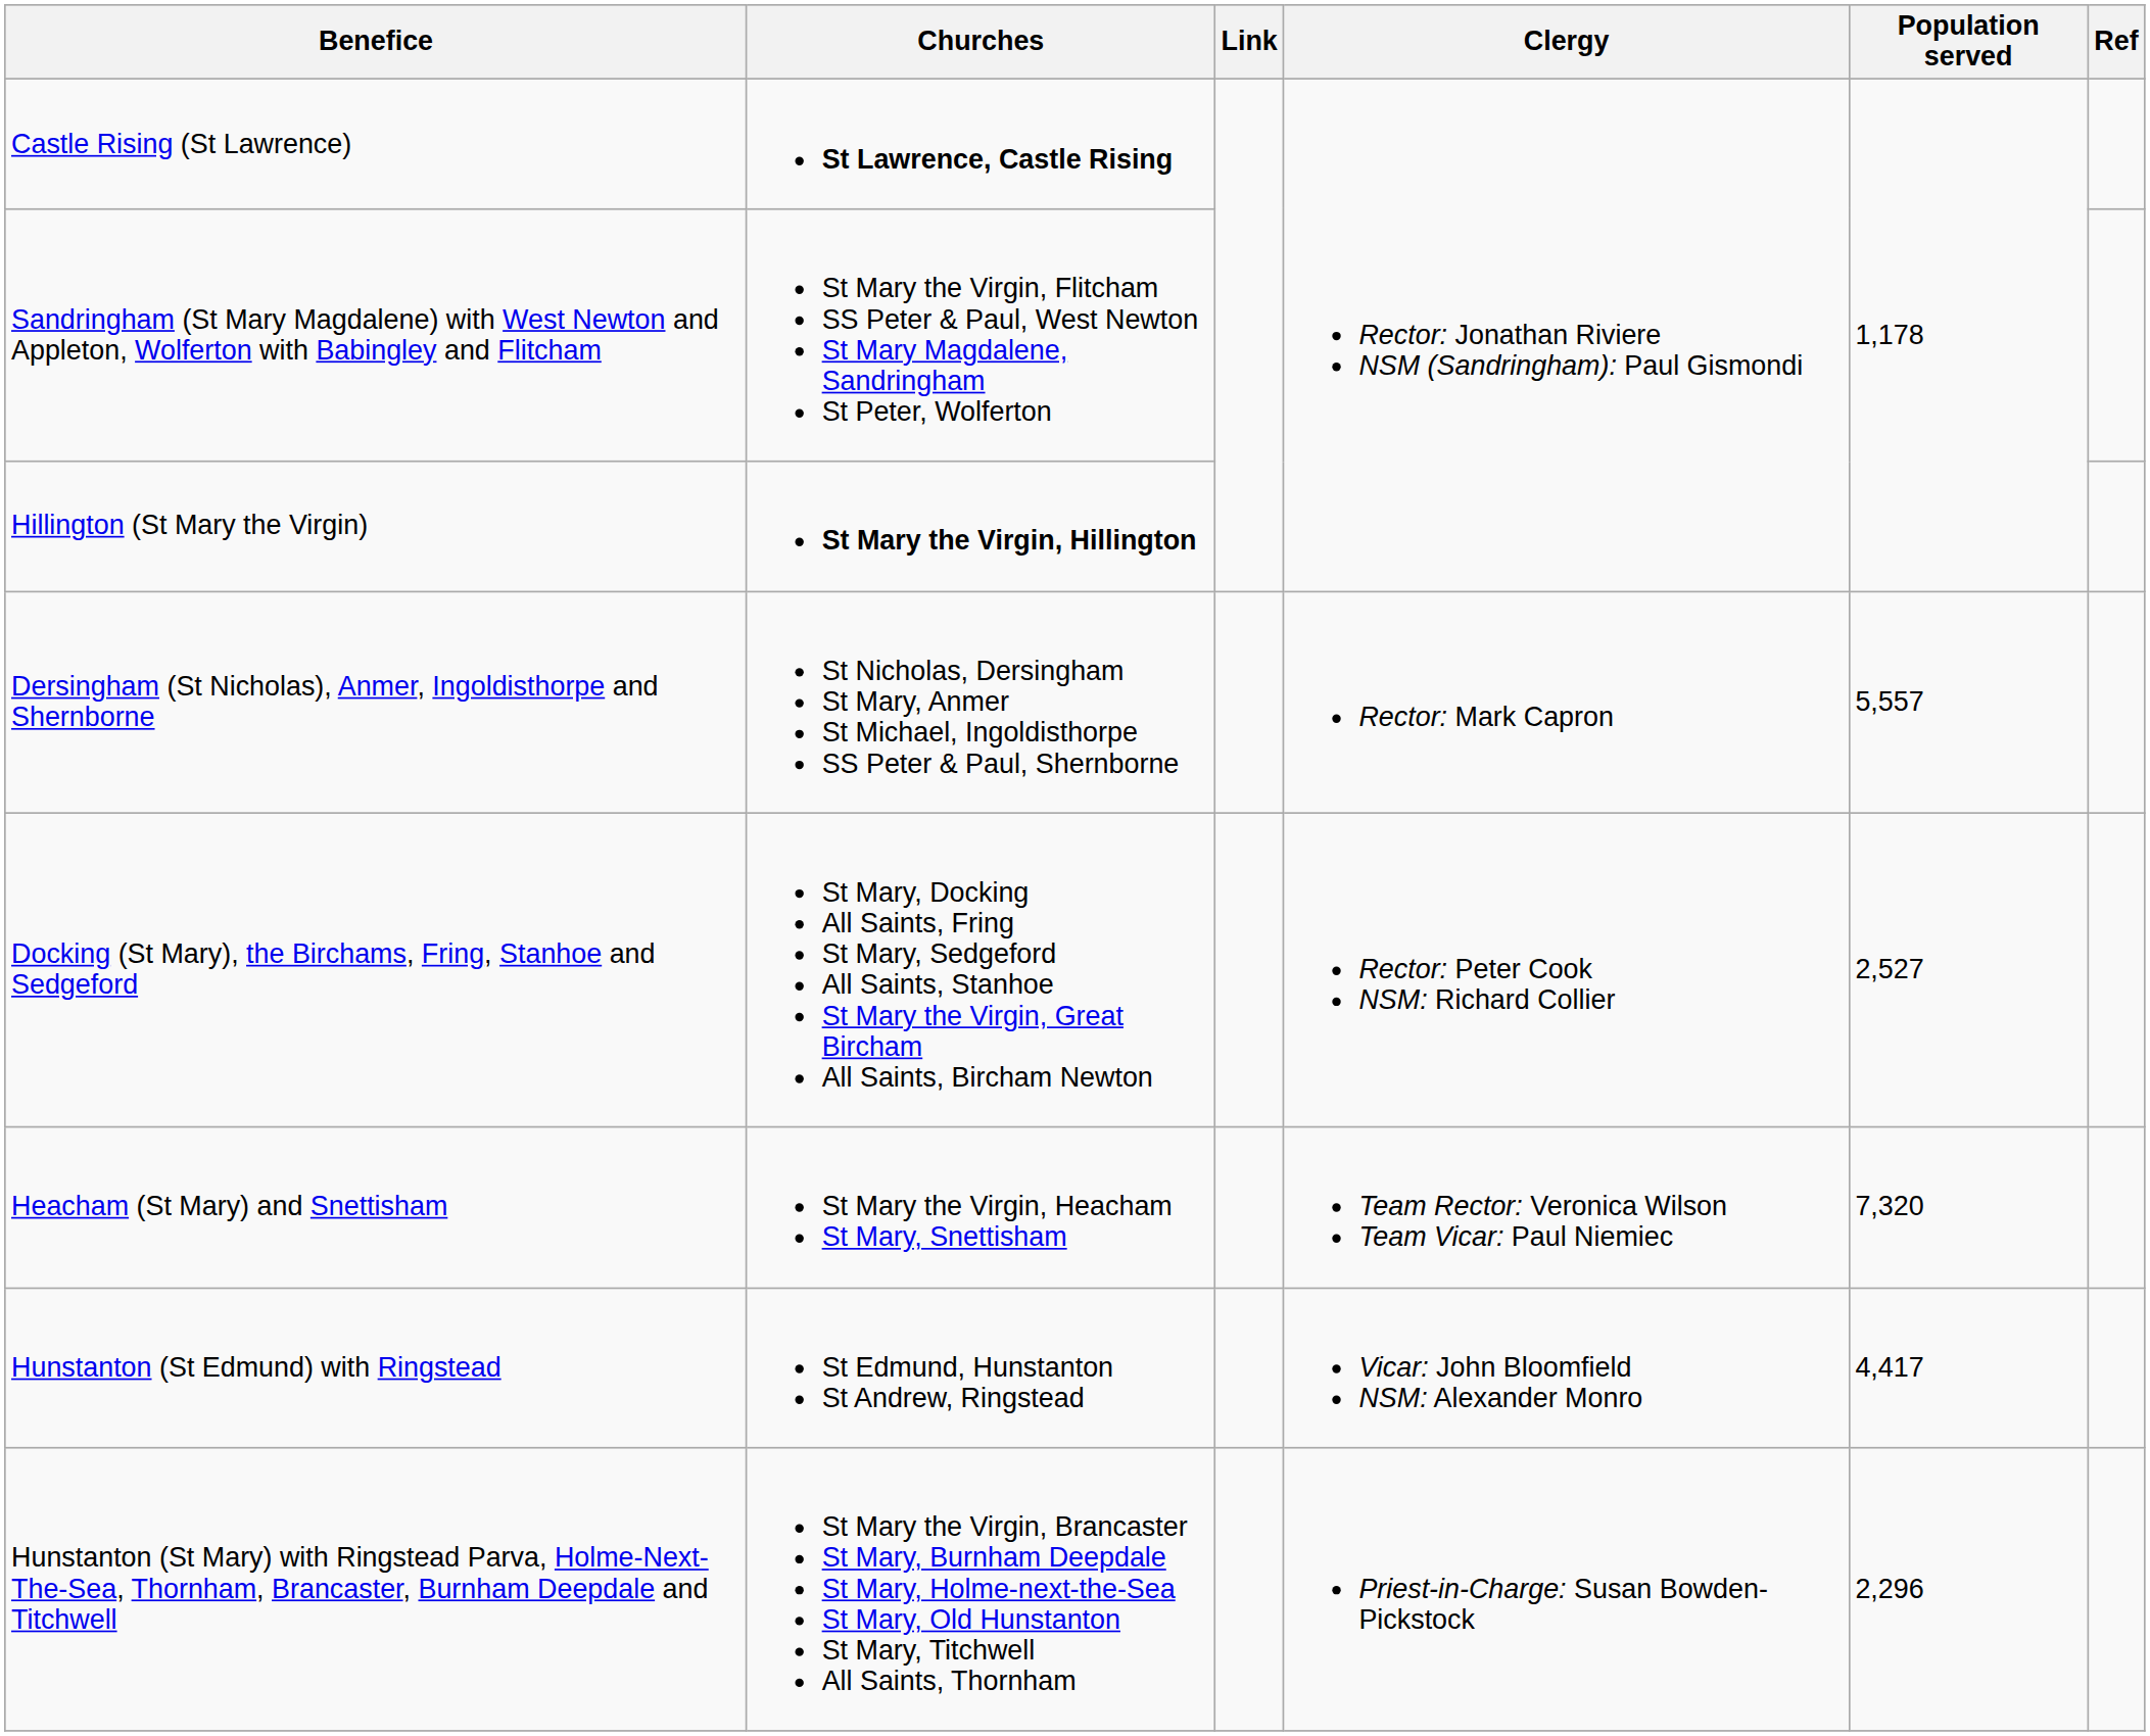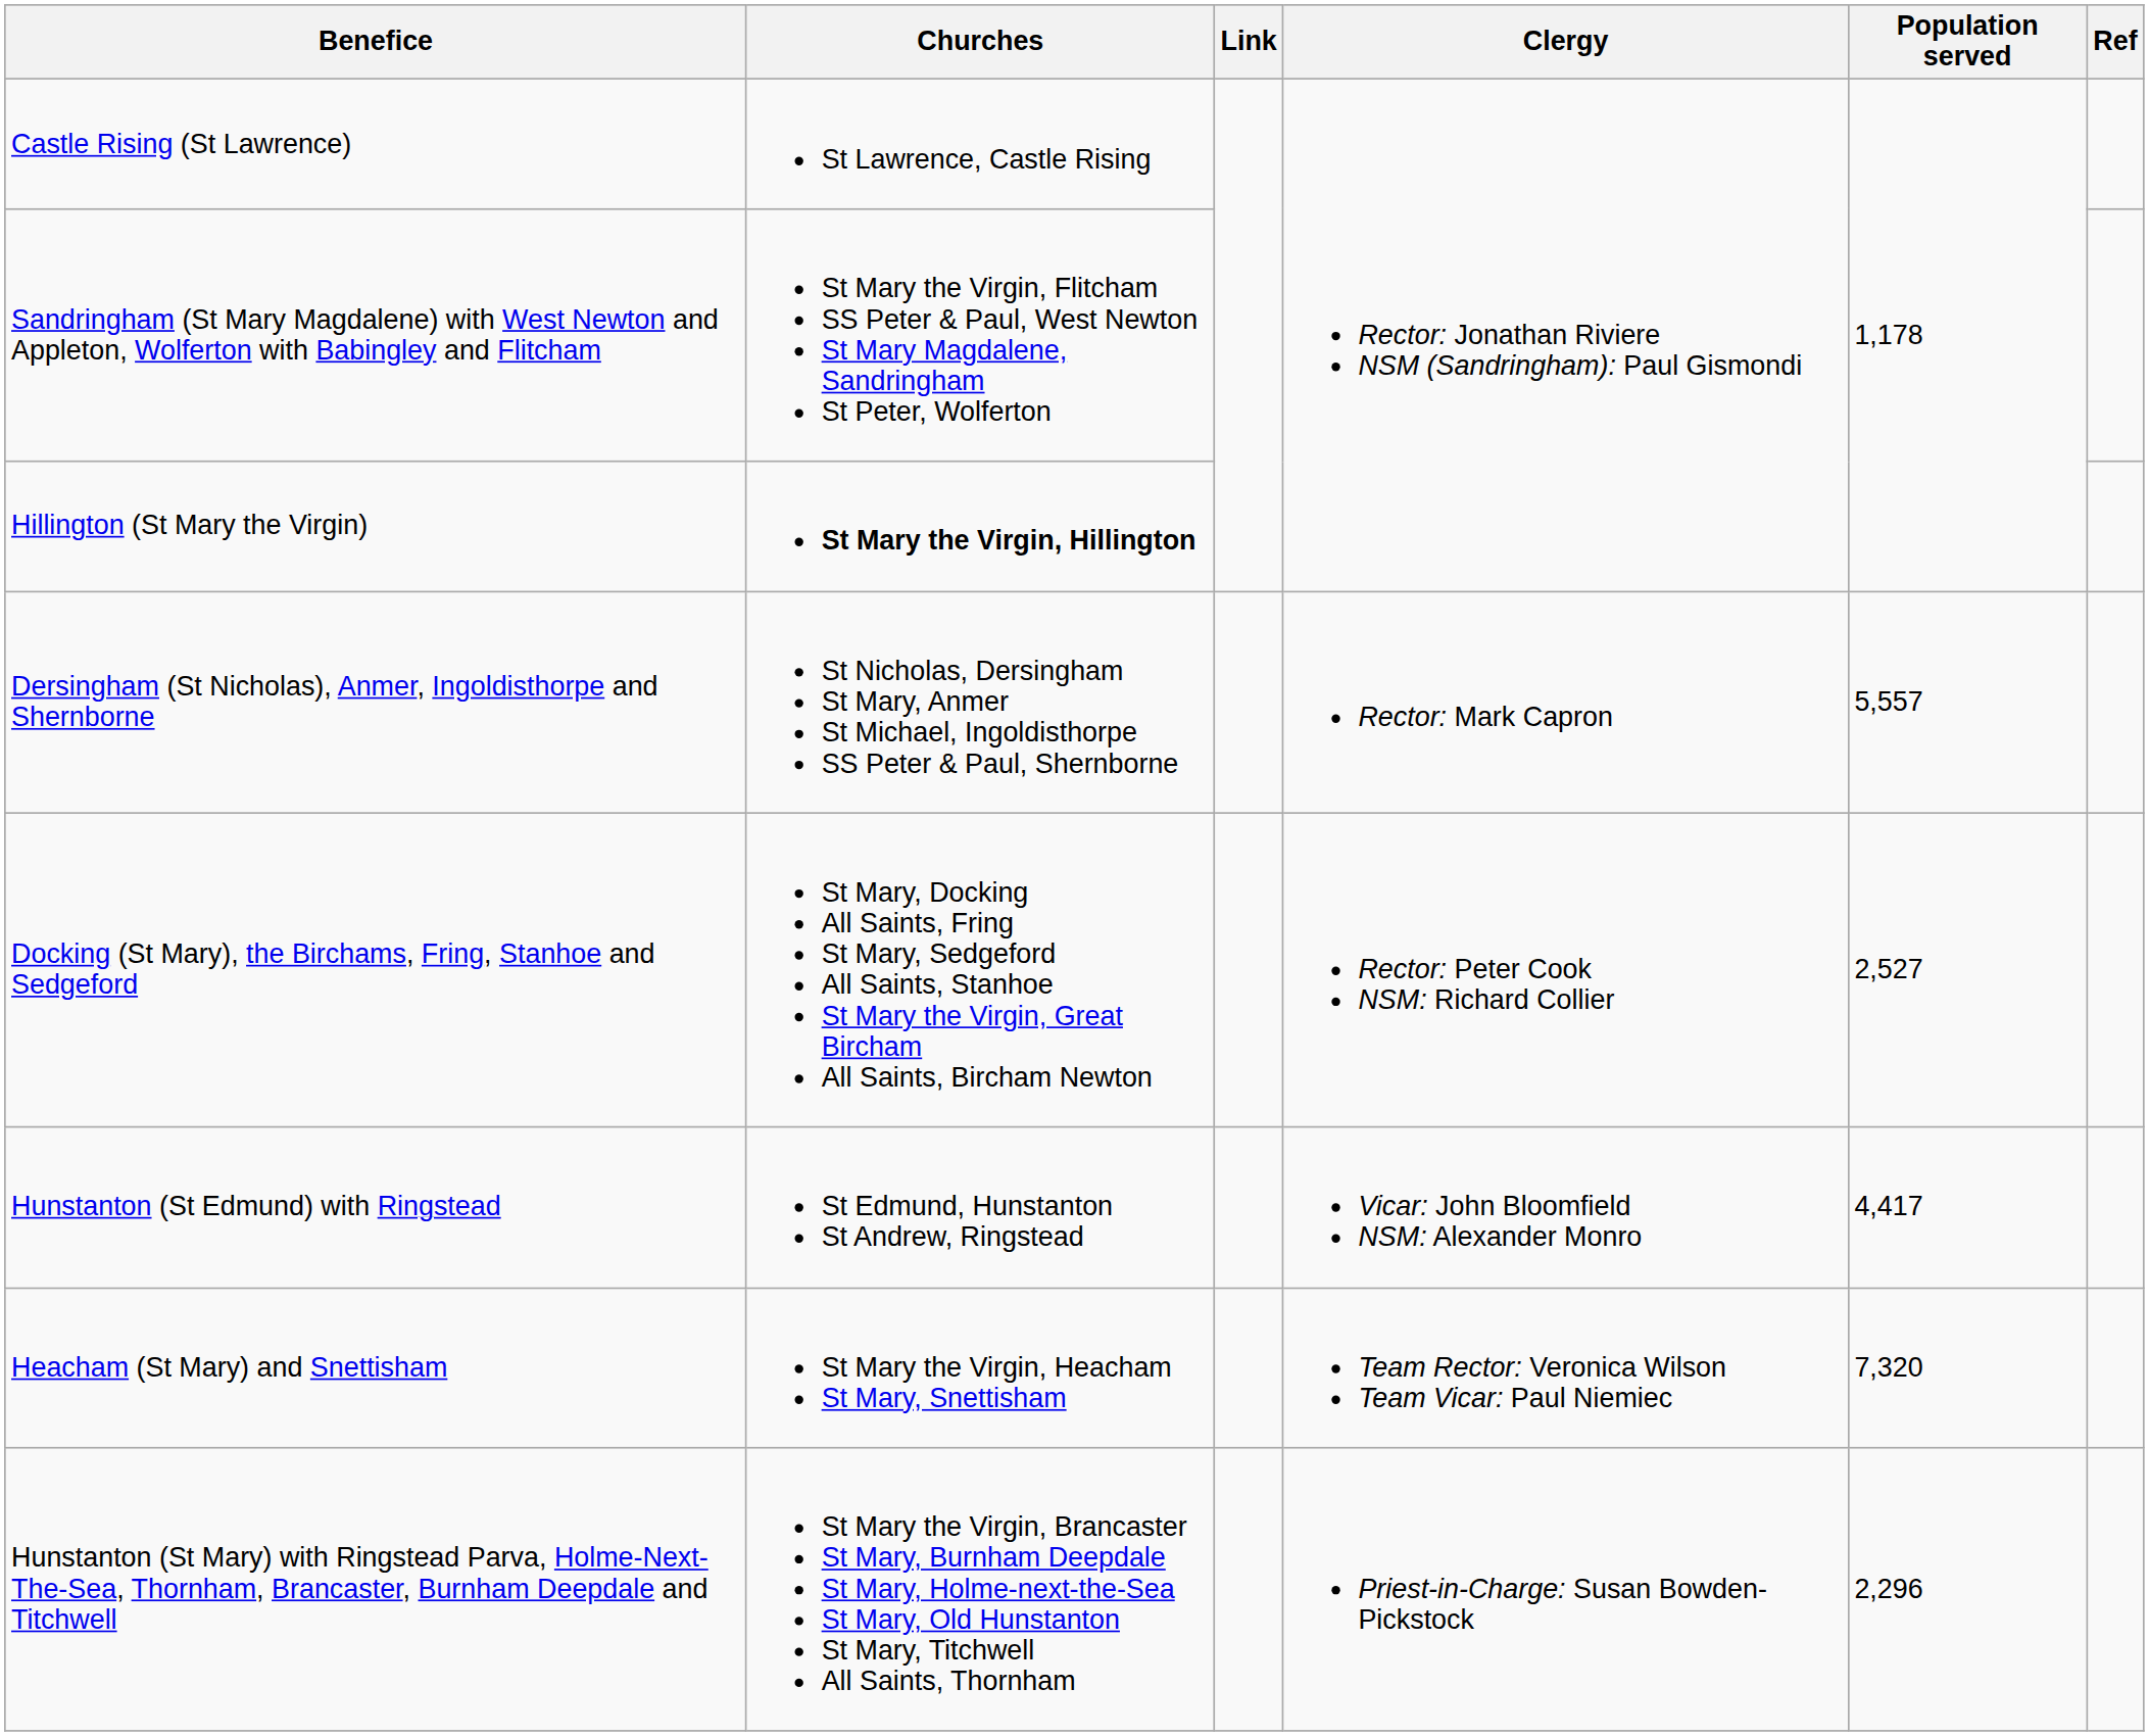Castle Rising (St Lawrence) | Churches: bold -> normal
rows swapped: Heacham (St Mary) and Snettisham <-> Hunstanton (St Edmund) with Ringstead
